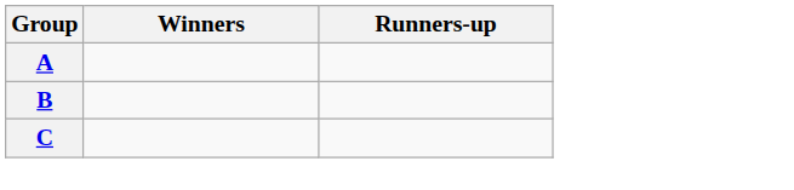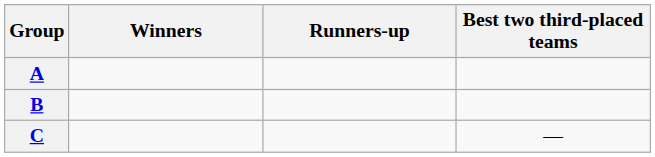+ column: Best two third-placed teams | —
